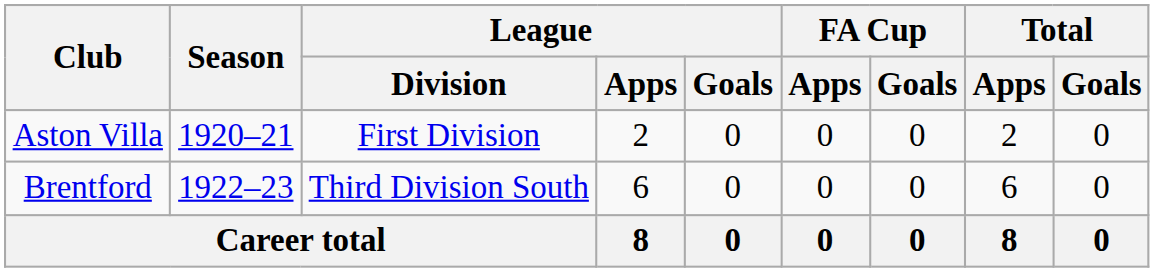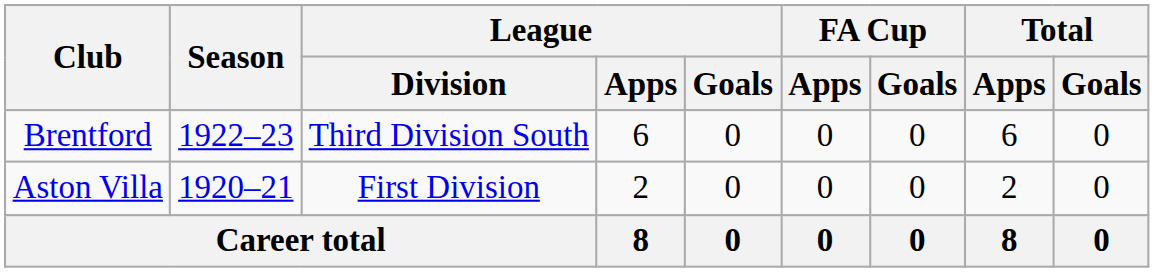rows swapped: Aston Villa <-> Brentford
